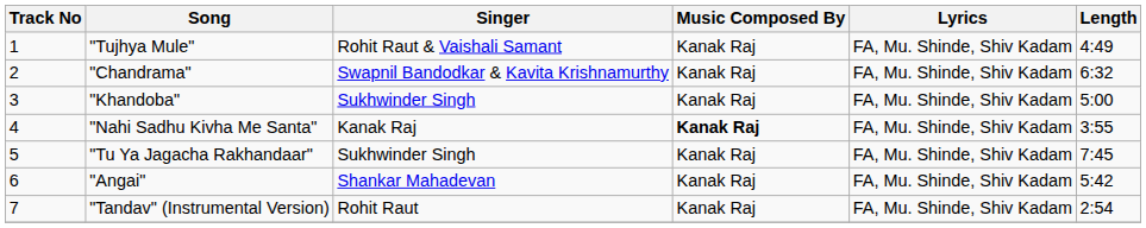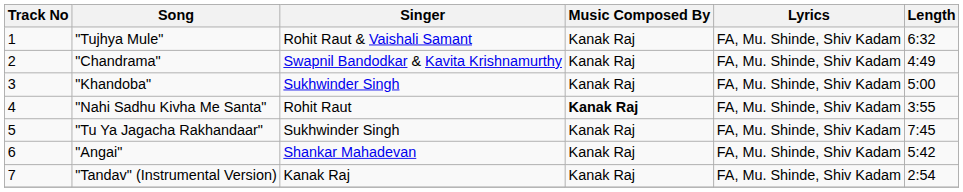"Tujhya Mule" | Length: 4:49 -> 6:32
"Chandrama" | Length: 6:32 -> 4:49
"Nahi Sadhu Kivha Me Santa" | Singer: Kanak Raj -> Rohit Raut
"Tandav" (Instrumental Version) | Singer: Rohit Raut -> Kanak Raj
